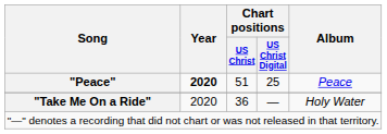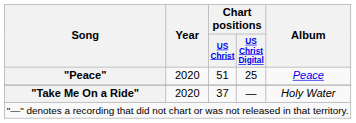"Peace" | Year: bold -> normal
"Take Me On a Ride" | Chart positions / US Christ: 36 -> 37
